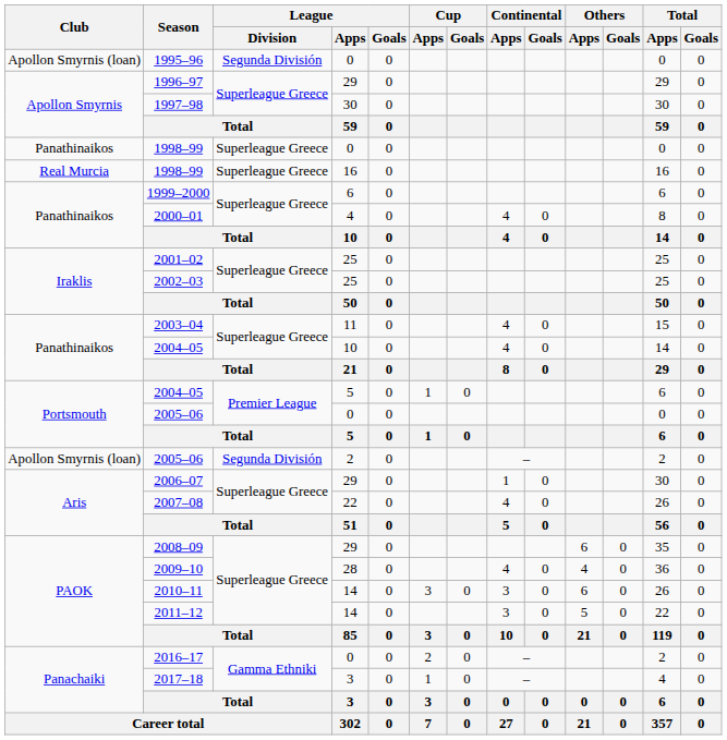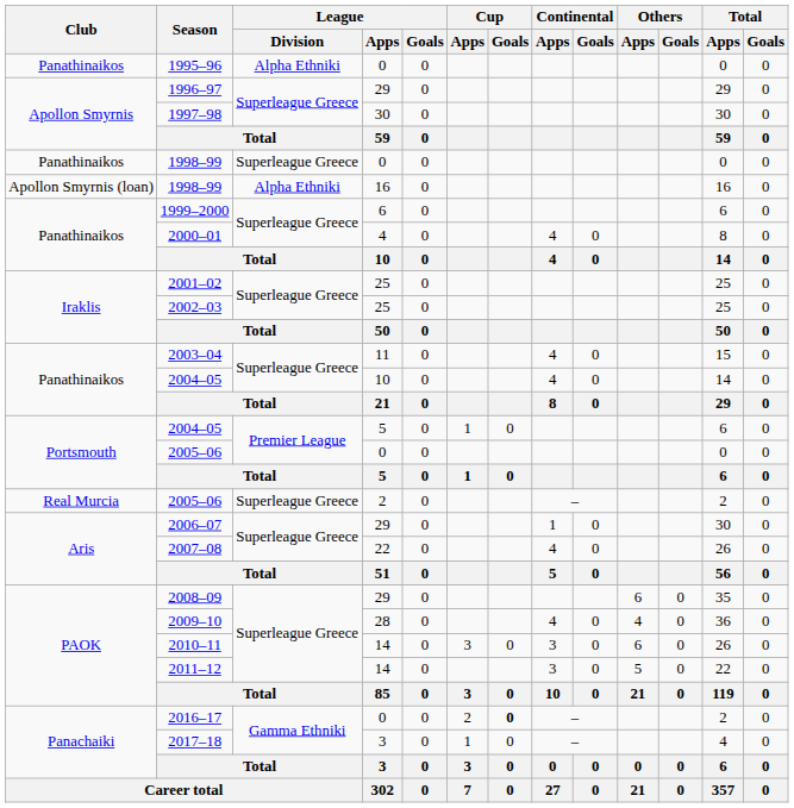1995–96 | Club: Apollon Smyrnis (loan) -> Panathinaikos
1995–96 | League / Division: Segunda División -> Alpha Ethniki
1998–99 / 16 | Club: Real Murcia -> Apollon Smyrnis (loan)
1998–99 / 16 | League / Division: Superleague Greece -> Alpha Ethniki
2005–06 / 2 | Club: Apollon Smyrnis (loan) -> Real Murcia
2005–06 / 2 | League / Division: Segunda División -> Superleague Greece
2016–17 | Cup / Goals: normal -> bold
